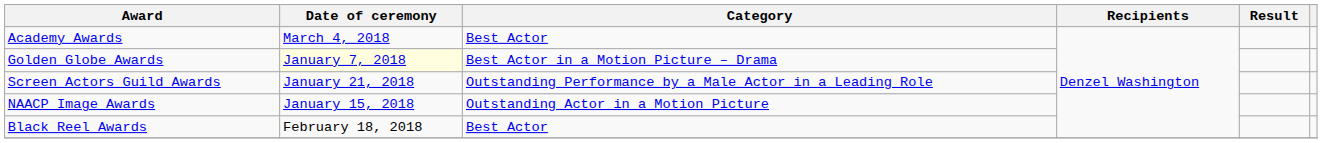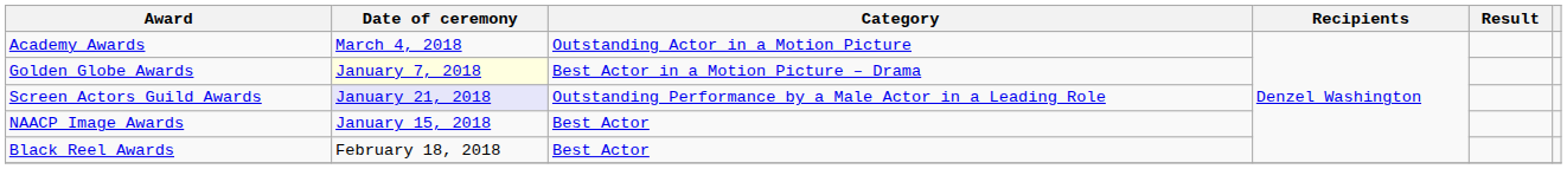Academy Awards | Category: Best Actor -> Outstanding Actor in a Motion Picture
Screen Actors Guild Awards | Date of ceremony: no background -> lavender background
NAACP Image Awards | Category: Outstanding Actor in a Motion Picture -> Best Actor
